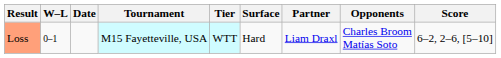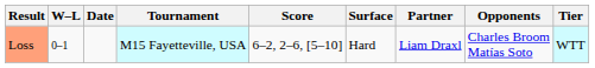columns swapped: Tier <-> Score
